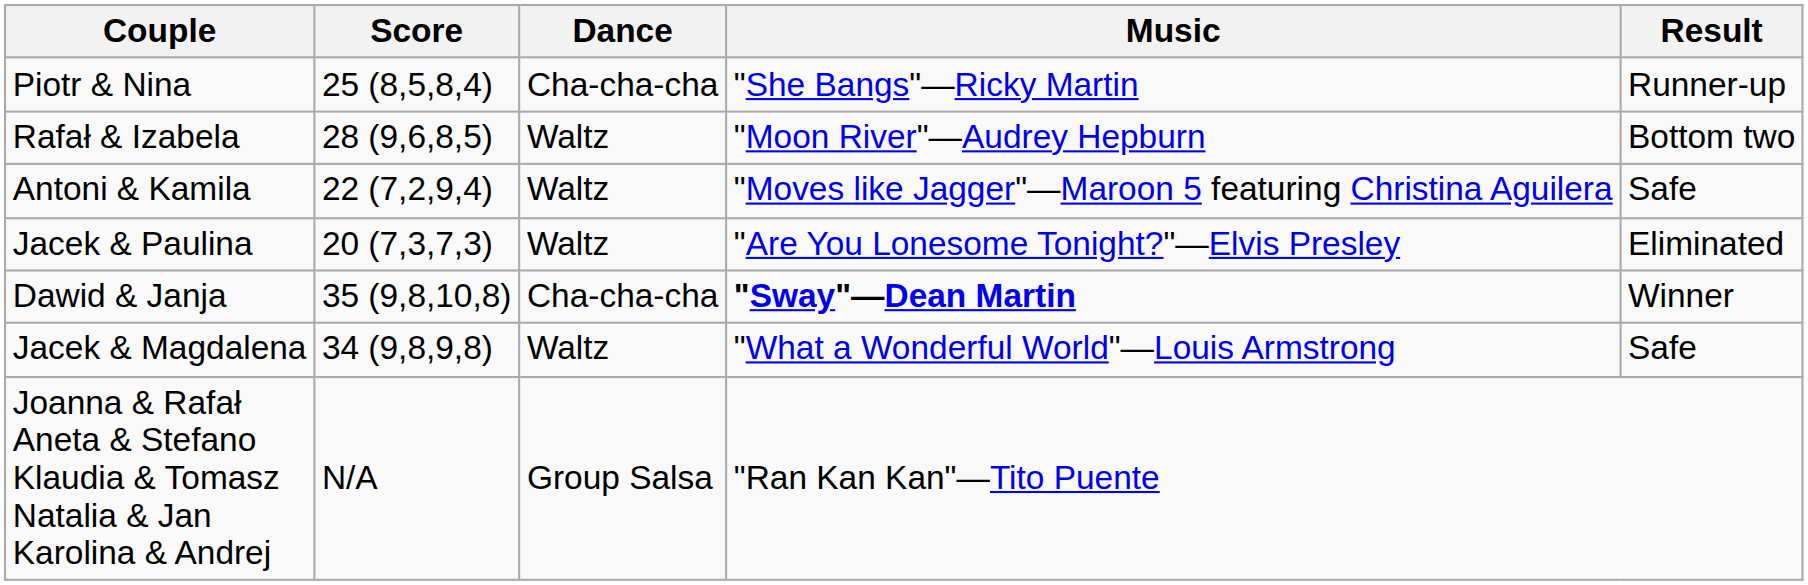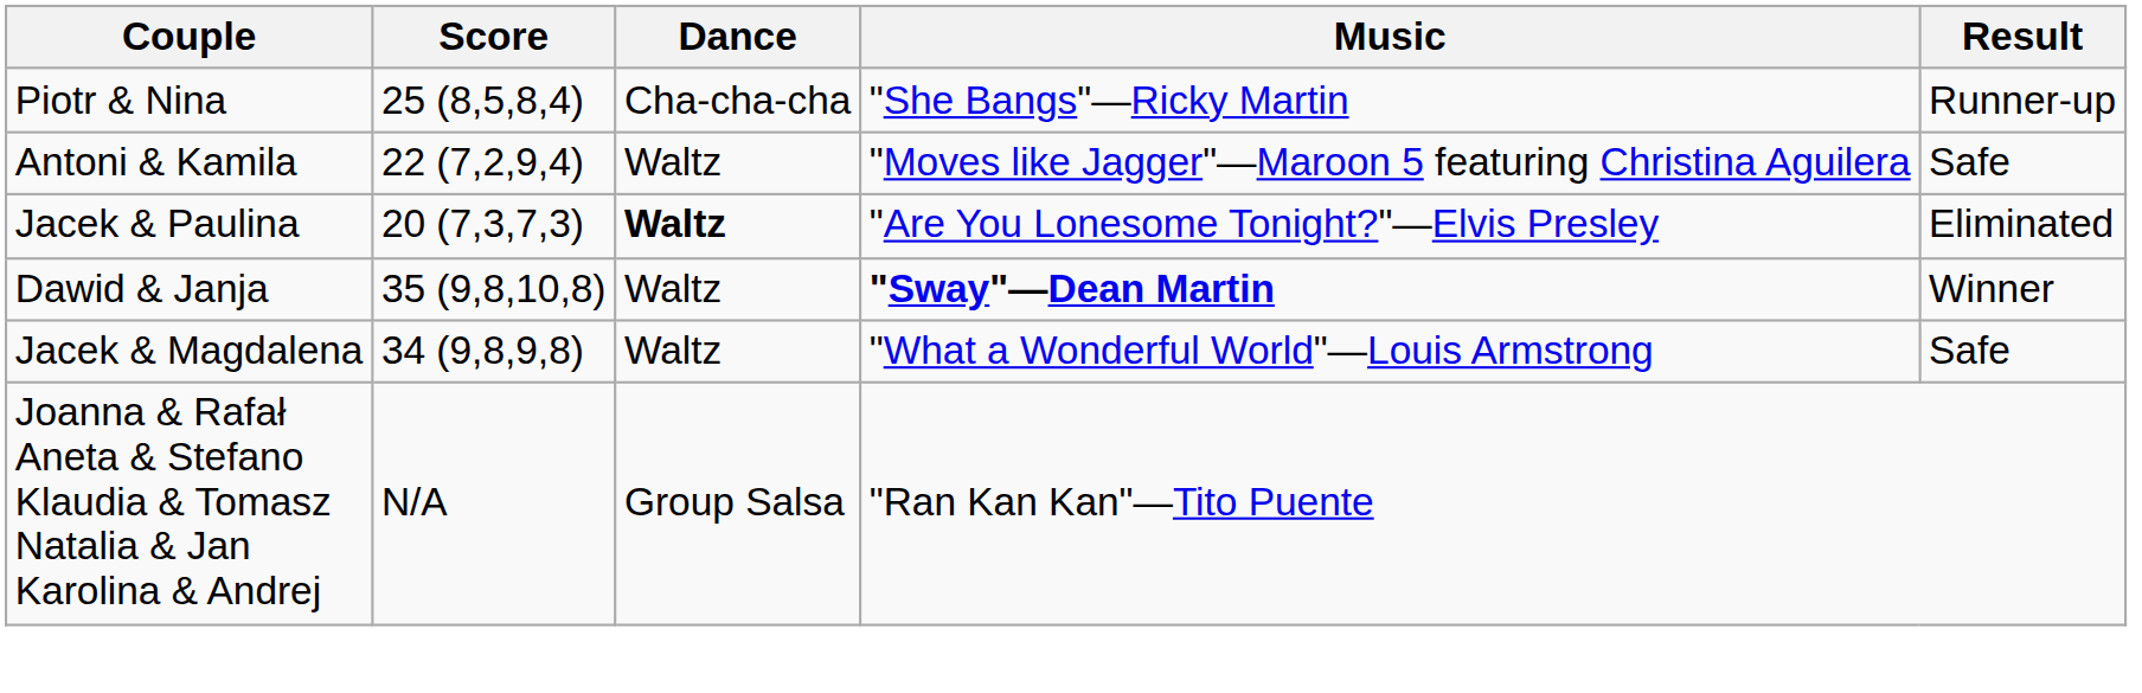- row: Rafał & Izabela | 28 (9,6,8,5) | Waltz | "Moon River"—Audrey Hepburn | Bottom two
Jacek & Paulina | Dance: normal -> bold
Dawid & Janja | Dance: Cha-cha-cha -> Waltz
